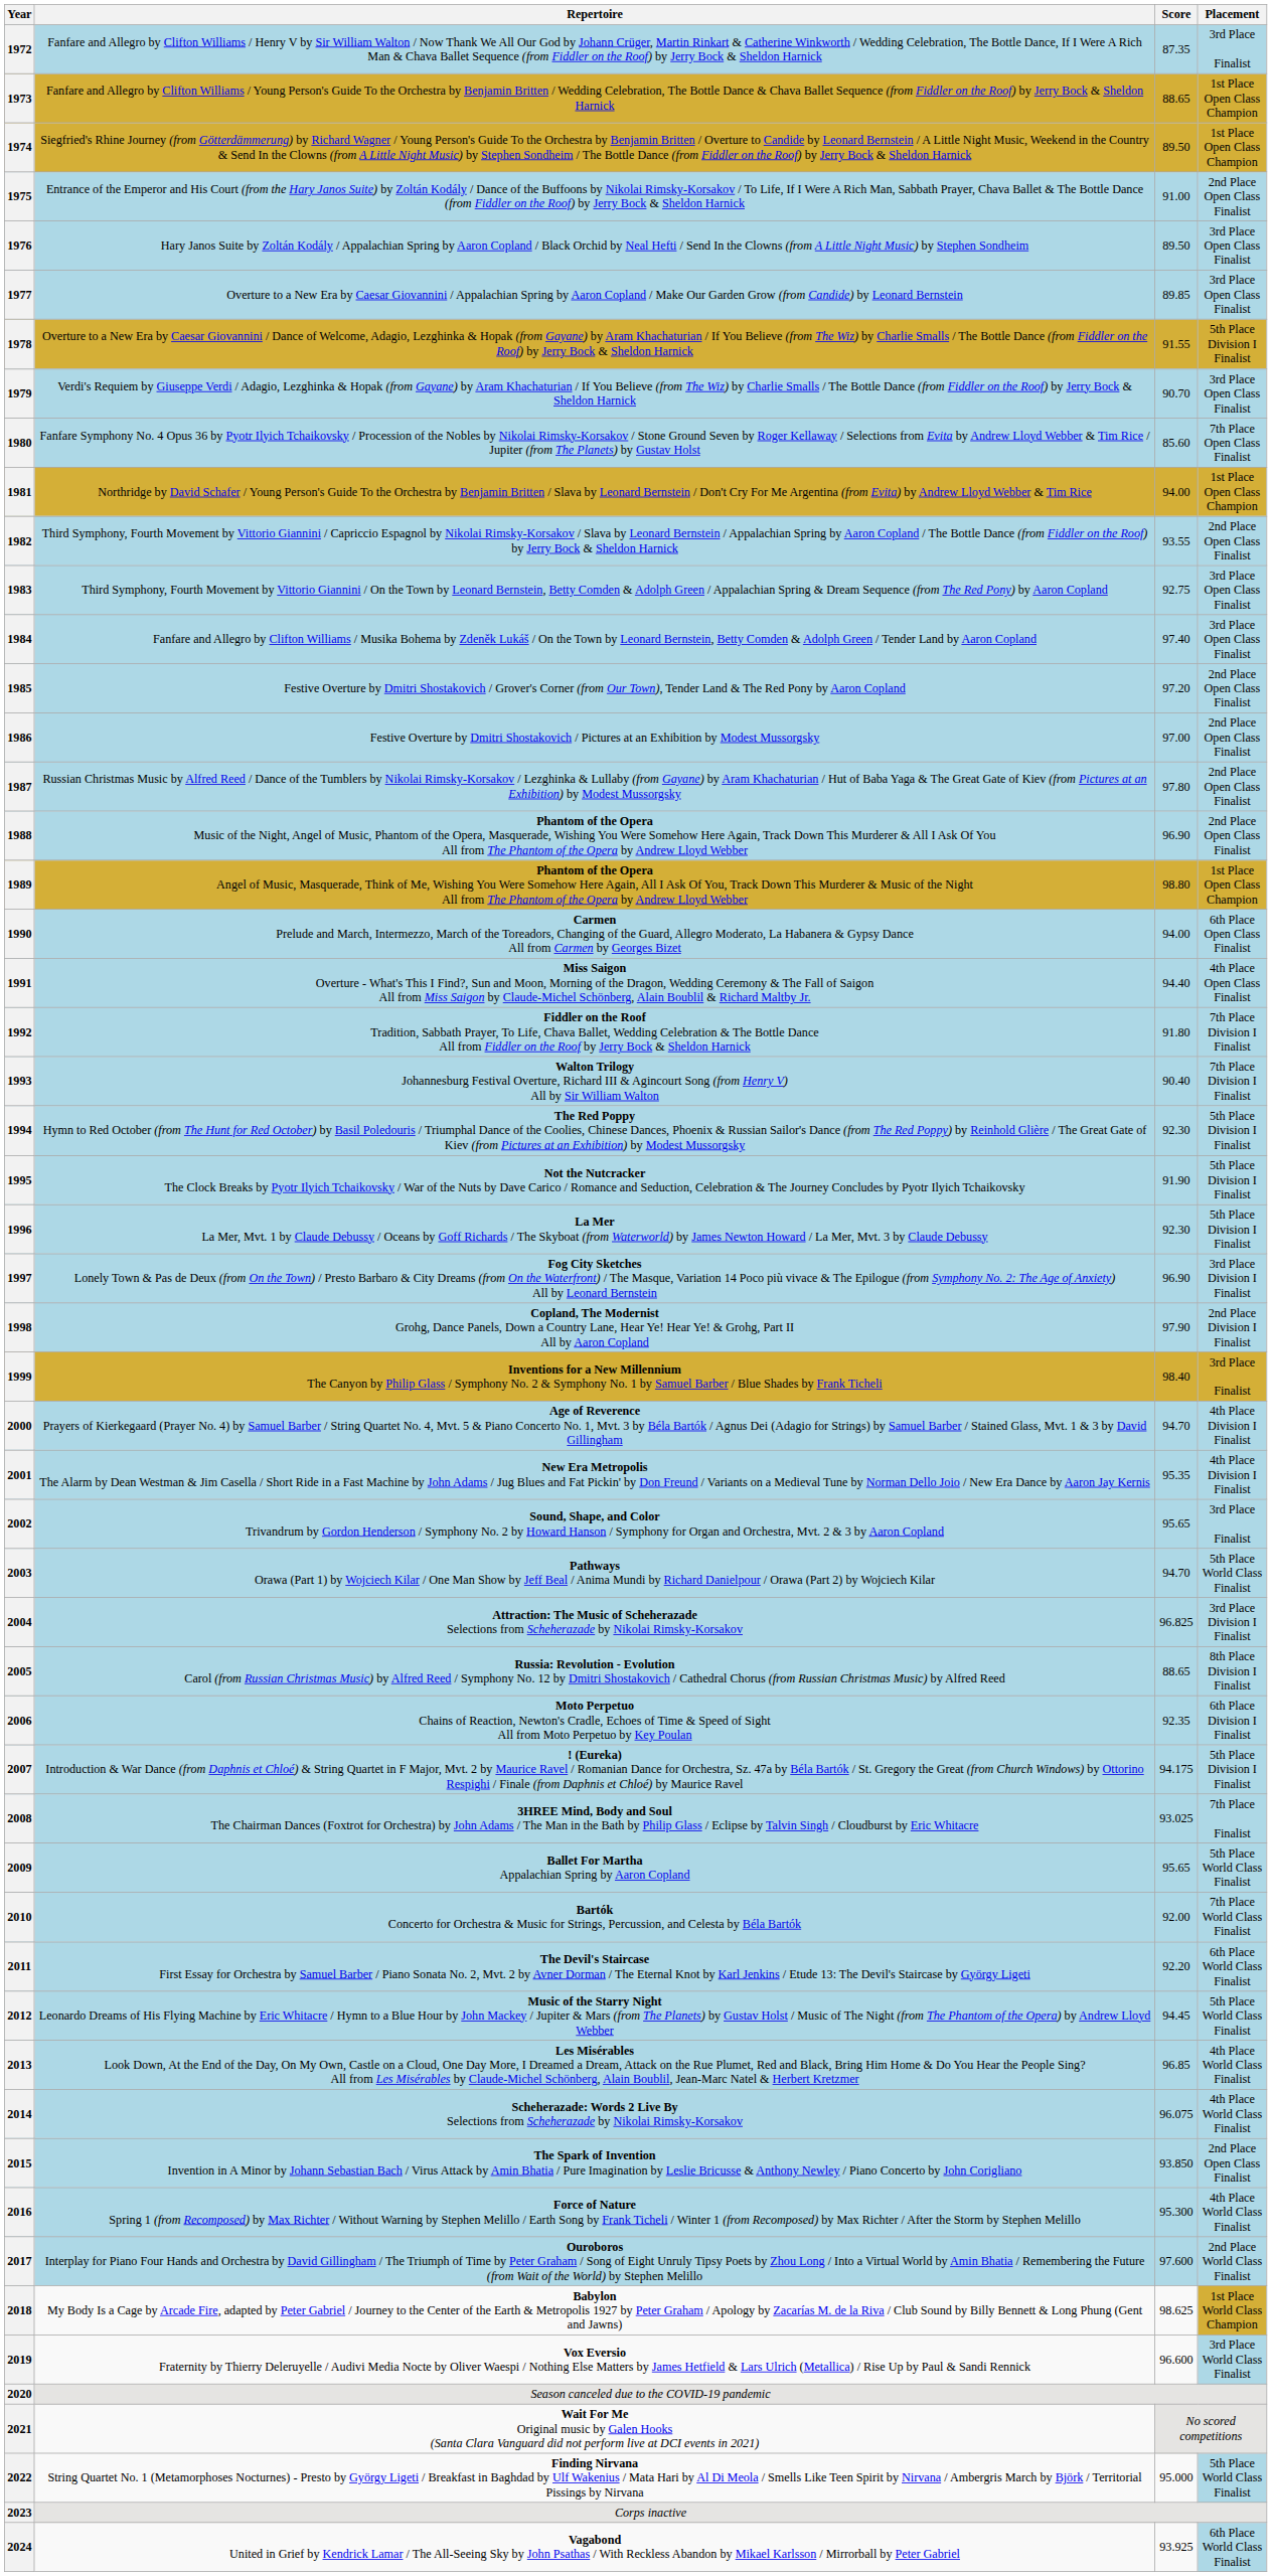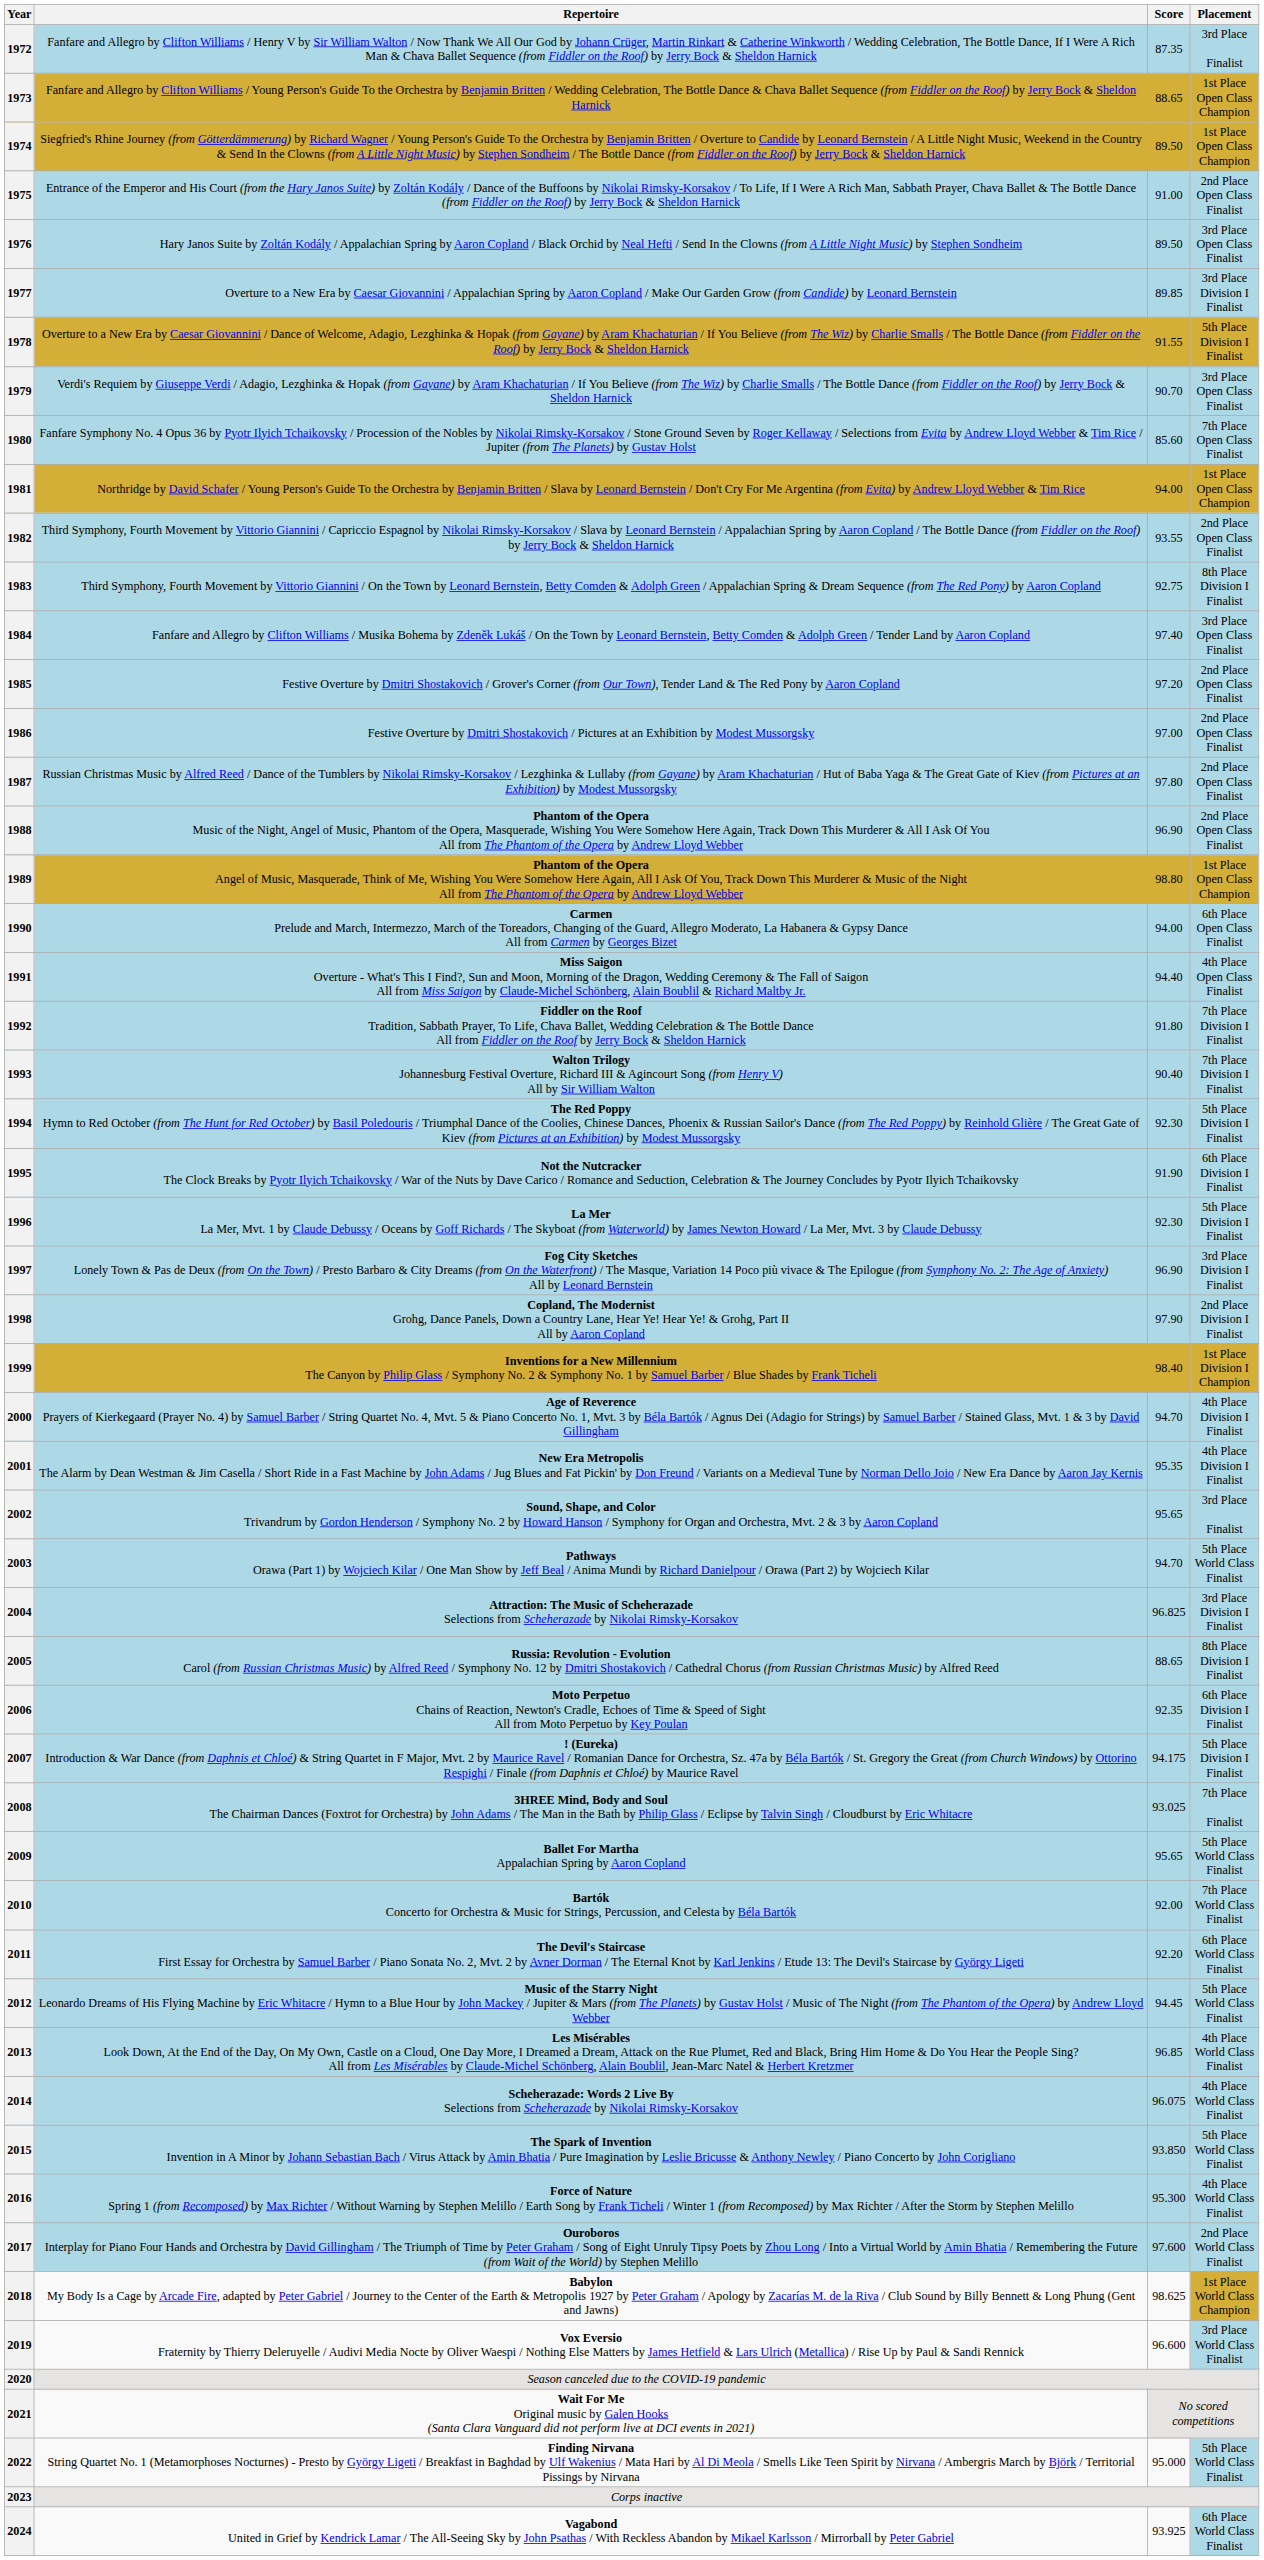1977 | Placement: 3rd Place Open Class Finalist -> 3rd Place Division I Finalist
1983 | Placement: 3rd Place Open Class Finalist -> 8th Place Division I Finalist
1995 | Placement: 5th Place Division I Finalist -> 6th Place Division I Finalist
1999 | Placement: 3rd Place Finalist -> 1st Place Division I Champion
2015 | Placement: 2nd Place Open Class Finalist -> 5th Place World Class Finalist
